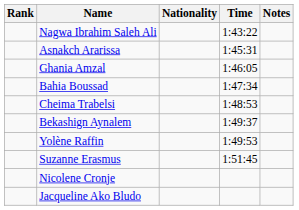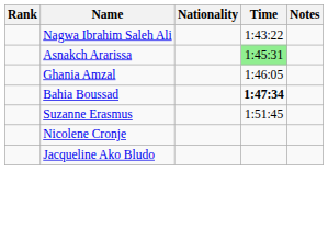Asnakch Ararissa | Time: no background -> lightgreen background
Bahia Boussad | Time: normal -> bold
- row: Cheima Trabelsi | 1:48:53
- row: Bekashign Aynalem | 1:49:37
- row: Yolène Raffin | 1:49:53
